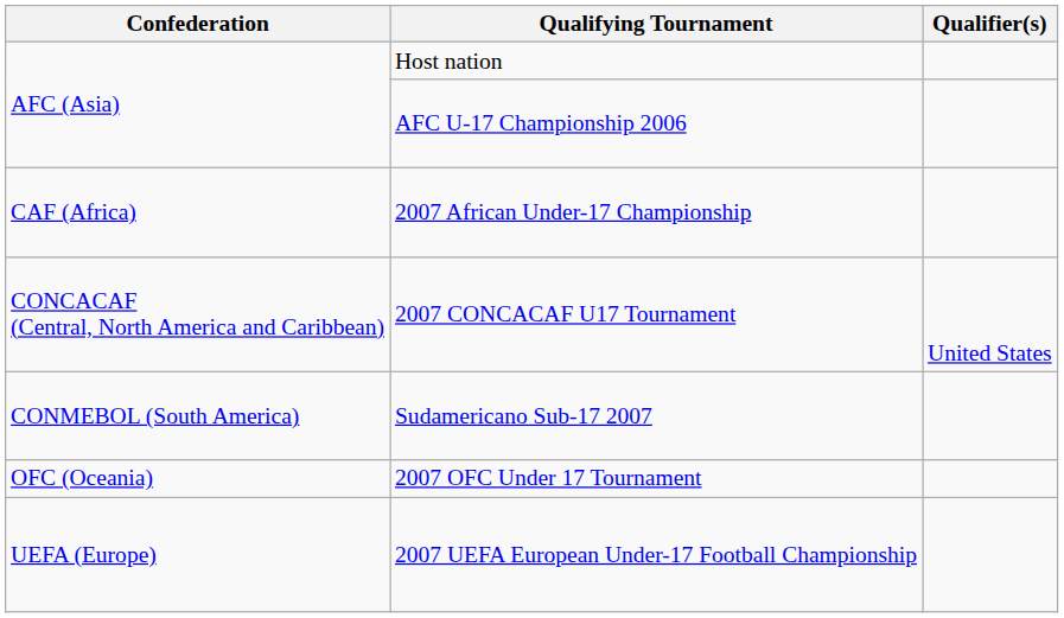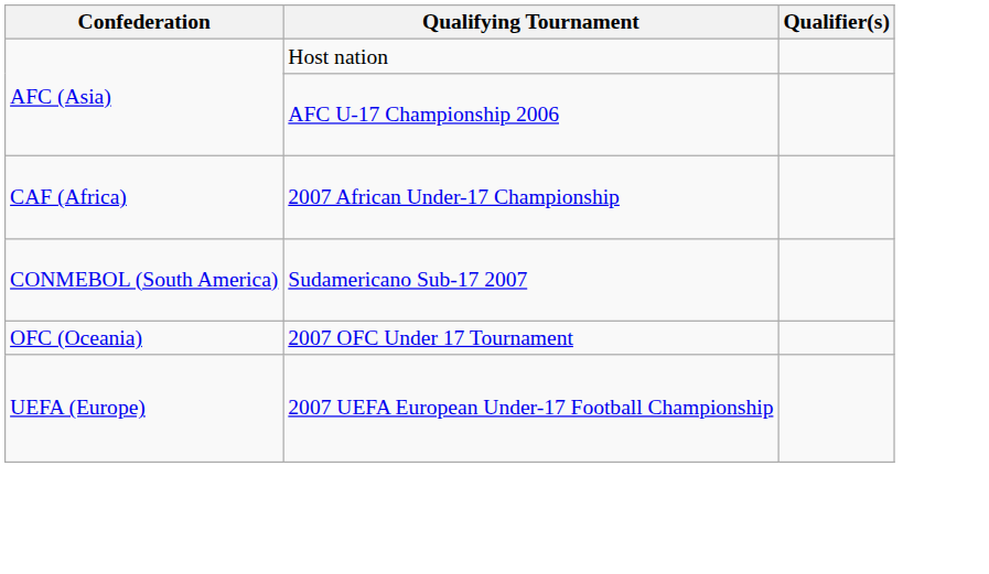- row: CONCACAF (Central, North America and Caribbean) | 2007 CONCACAF U17 Tournament | United States
